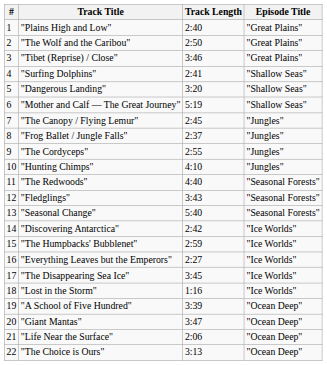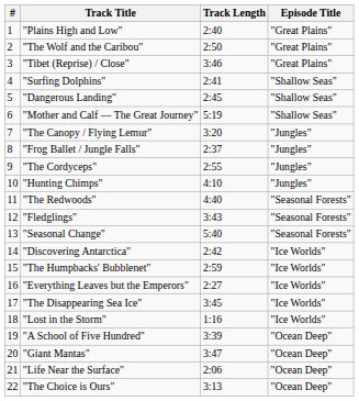"Dangerous Landing" | Track Length: 3:20 -> 2:45
"The Canopy / Flying Lemur" | Track Length: 2:45 -> 3:20
